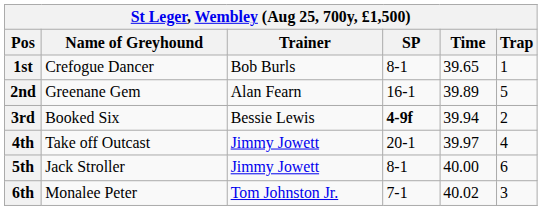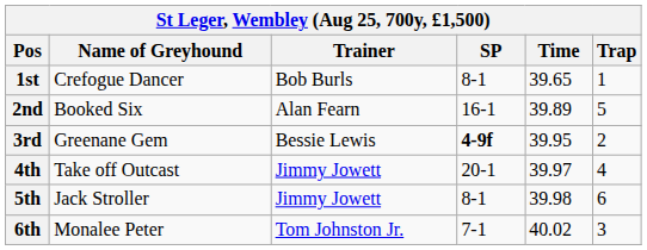2nd | Name of Greyhound: Greenane Gem -> Booked Six
3rd | Name of Greyhound: Booked Six -> Greenane Gem
3rd | Time: 39.94 -> 39.95
5th | Time: 40.00 -> 39.98
